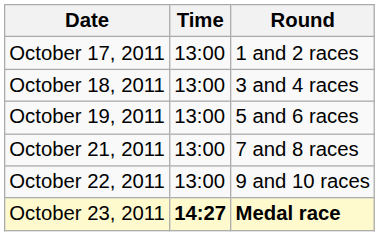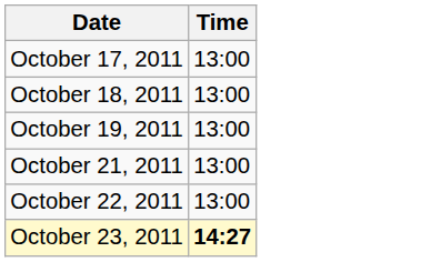- column: Round | 1 and 2 races | 3 and 4 races | 5 and 6 races | 7 and 8 races | 9 and 10 races | Medal race
